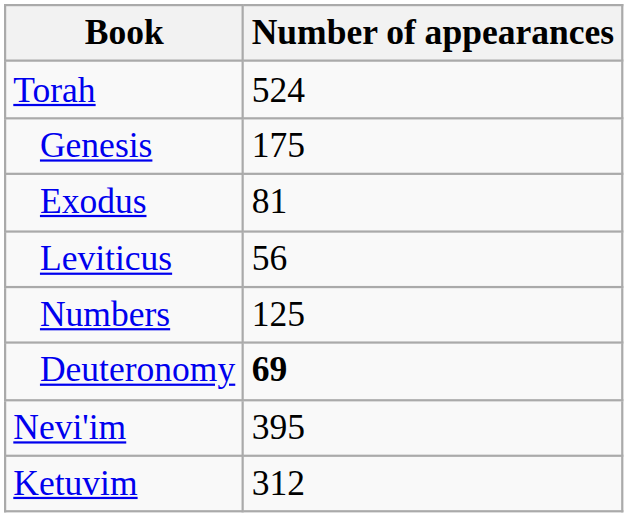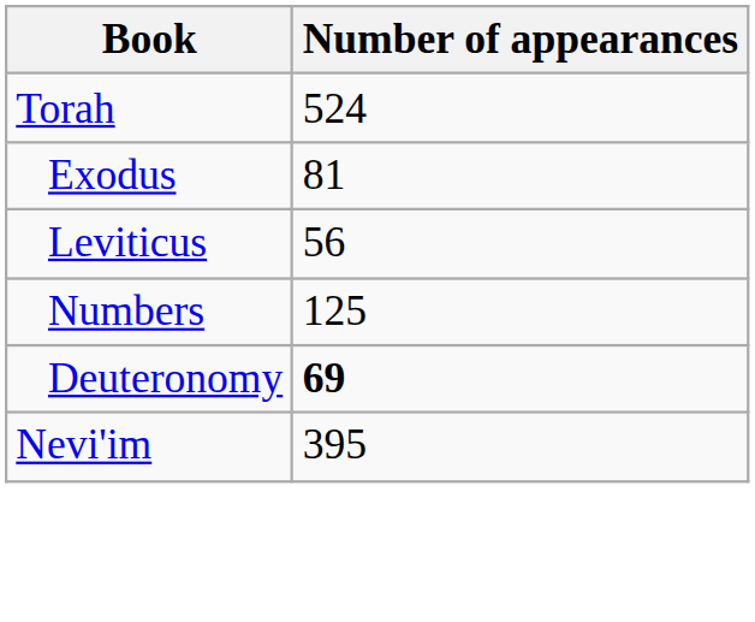- row: Genesis | 175
- row: Ketuvim | 312
